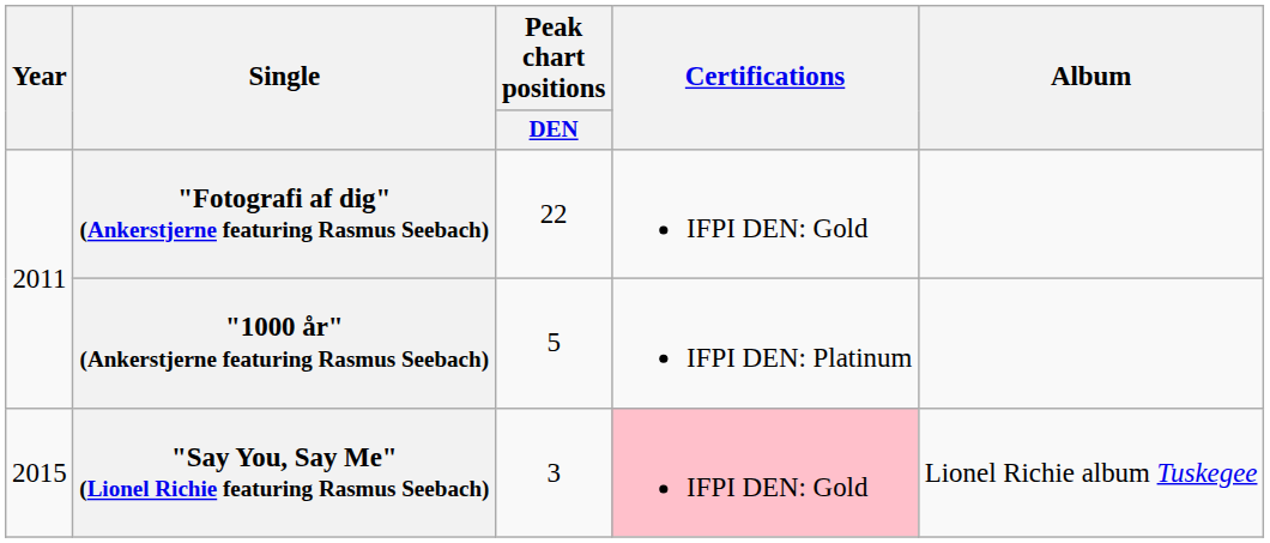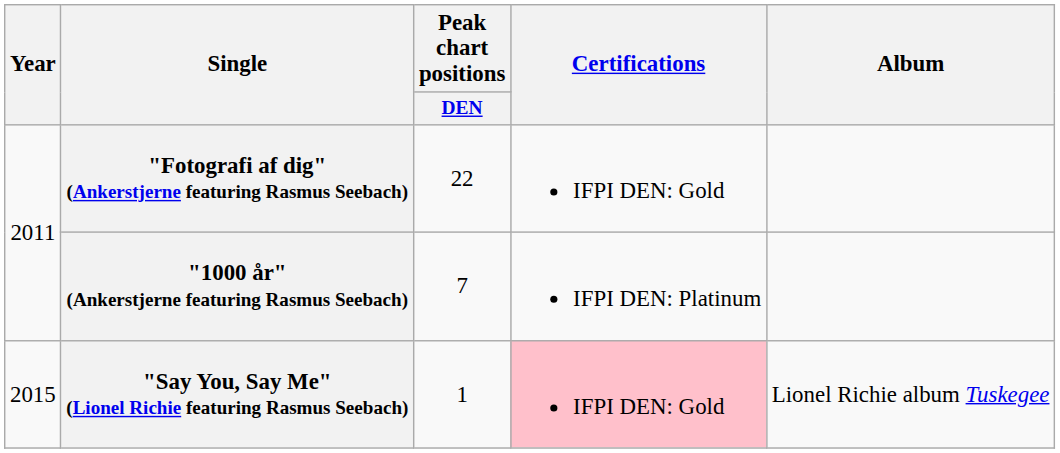"1000 år" (Ankerstjerne featuring Rasmus Seebach) | Peak chart positions / DEN: 5 -> 7
"Say You, Say Me" (Lionel Richie featuring Rasmus Seebach) | Peak chart positions / DEN: 3 -> 1
